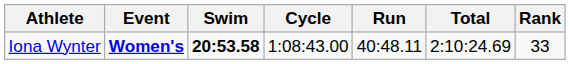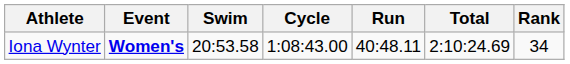Iona Wynter | Swim: bold -> normal
Iona Wynter | Rank: 33 -> 34
